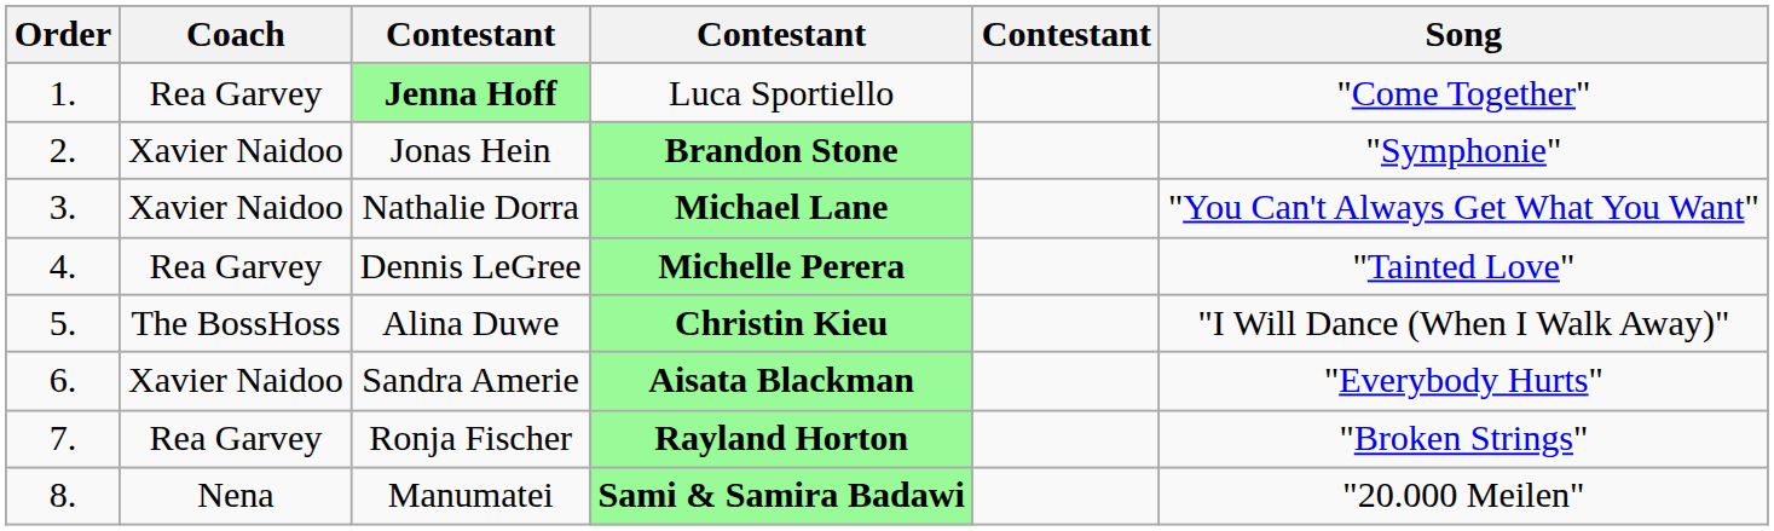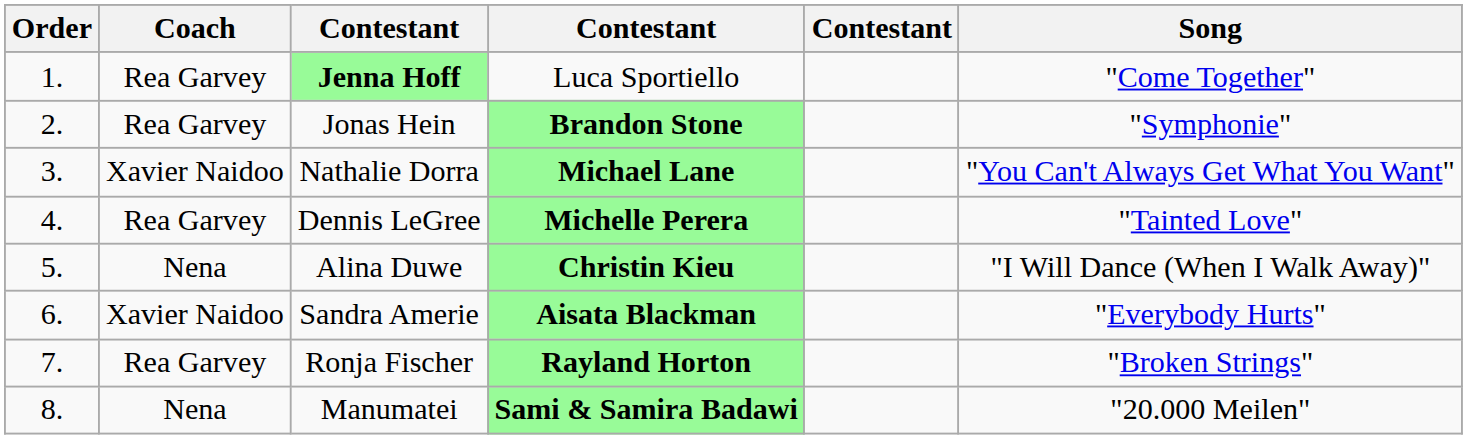Jonas Hein | Coach: Xavier Naidoo -> Rea Garvey
Alina Duwe | Coach: The BossHoss -> Nena
